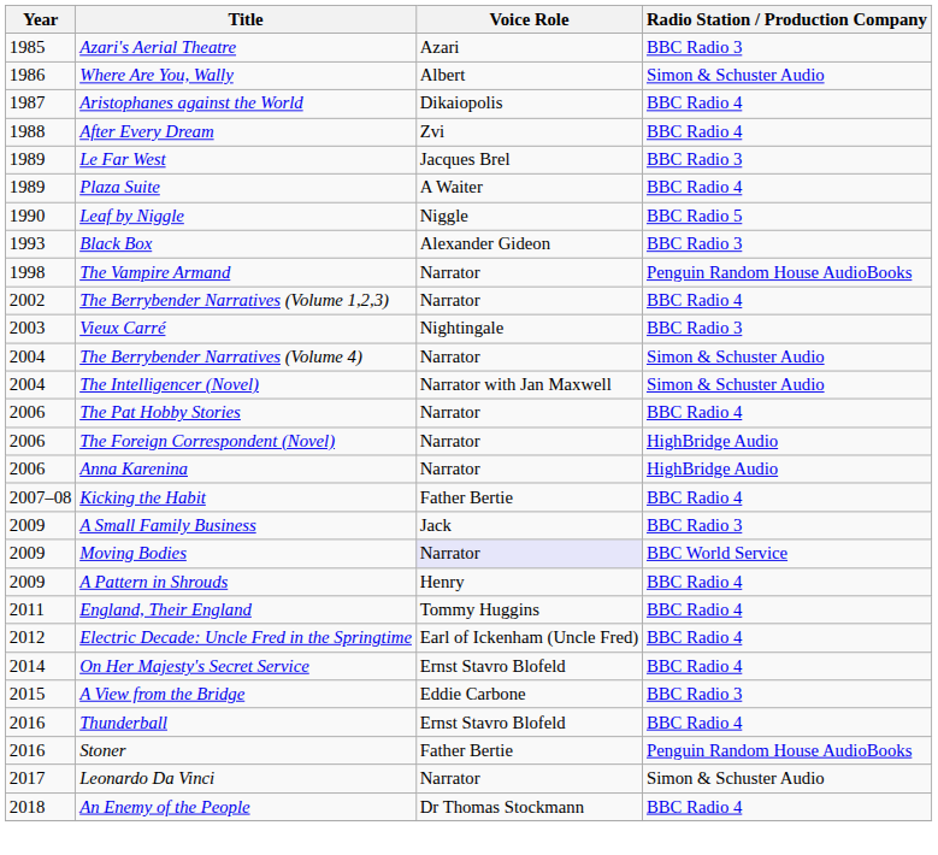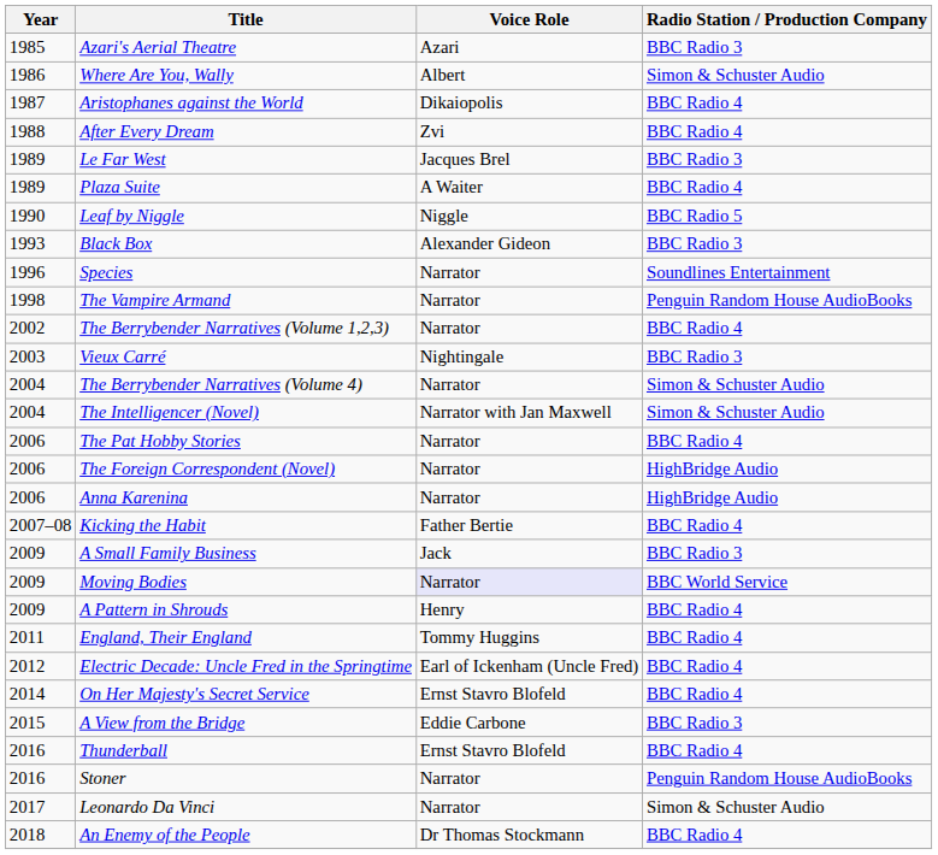+ row: 1996 | Species | Narrator | Soundlines Entertainment
Stoner | Voice Role: Father Bertie -> Narrator
